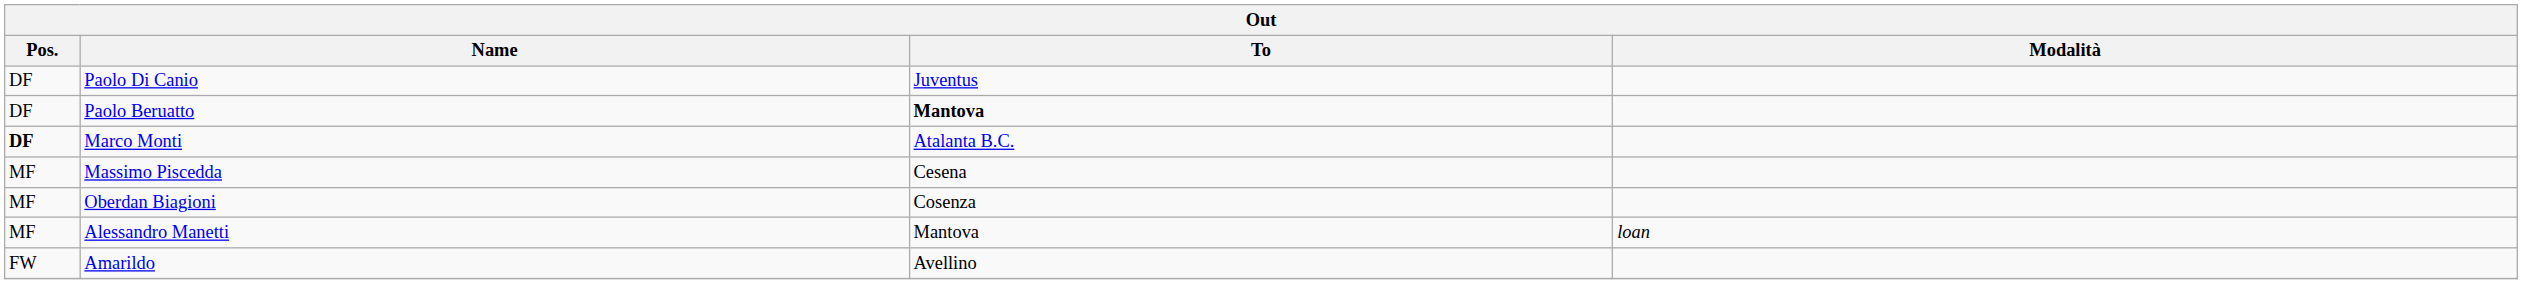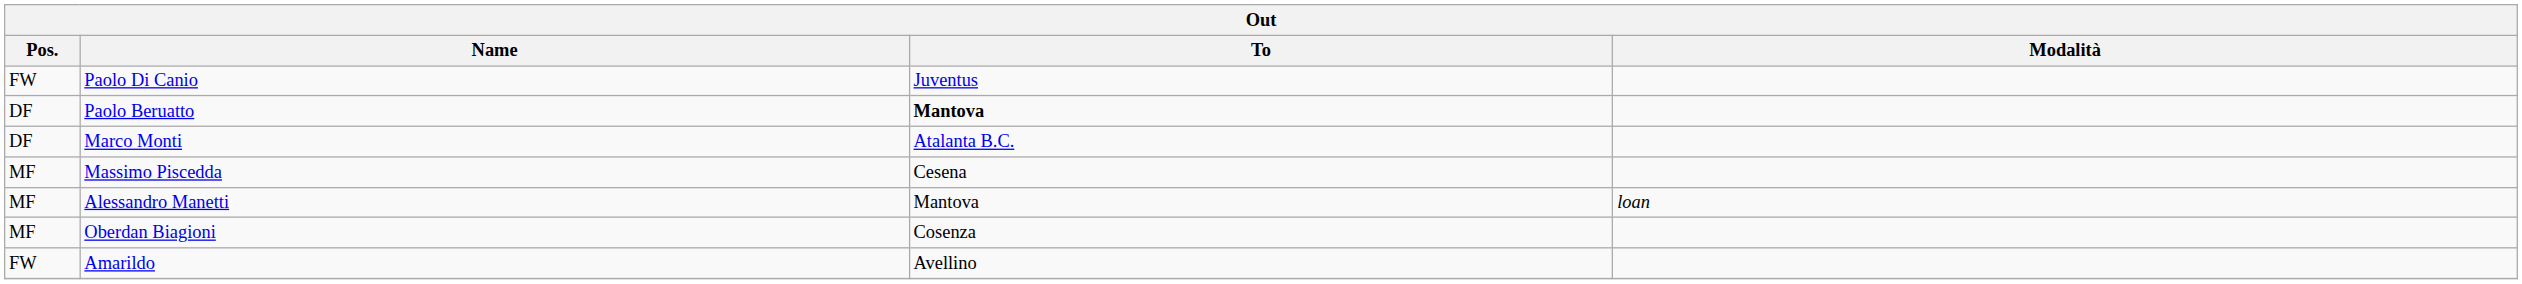Paolo Di Canio | Pos.: DF -> FW
Marco Monti | Pos.: bold -> normal
rows swapped: Oberdan Biagioni <-> Alessandro Manetti
